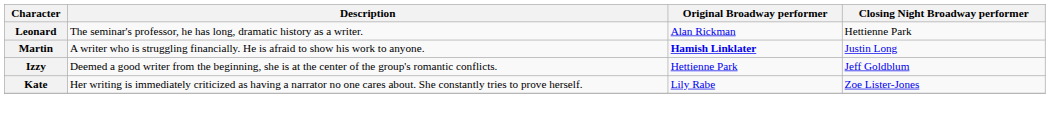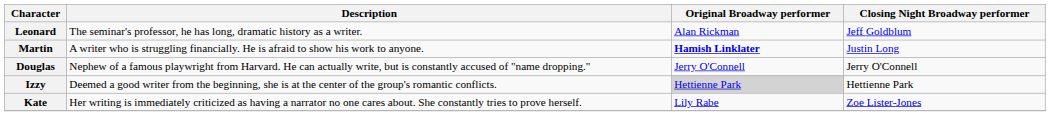Leonard | Closing Night Broadway performer: Hettienne Park -> Jeff Goldblum
+ row: Douglas | Nephew of a famous playwright from Harvard. He can actually write, but is constantly accused of "name dropping." | Jerry O'Connell | Jerry O'Connell
Izzy | Original Broadway performer: no background -> lightgrey background
Izzy | Closing Night Broadway performer: Jeff Goldblum -> Hettienne Park
